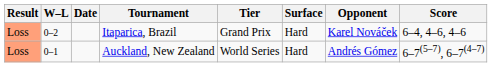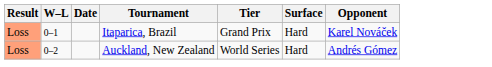- column: Score | 6–4, 4–6, 4–6 | 6–7(5–7), 6–7(4–7)
Itaparica, Brazil | W–L: 0–2 -> 0–1
Auckland, New Zealand | W–L: 0–1 -> 0–2
